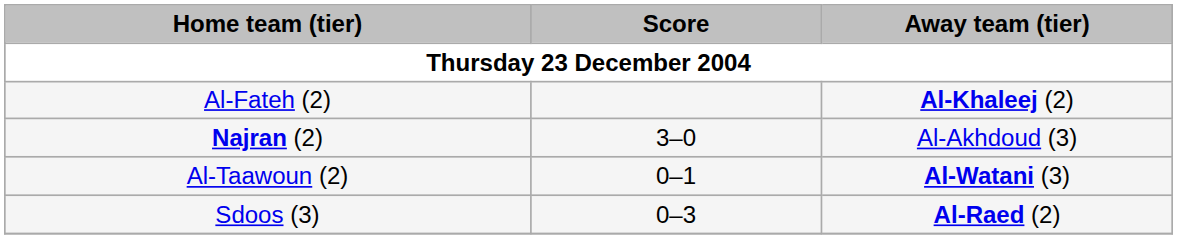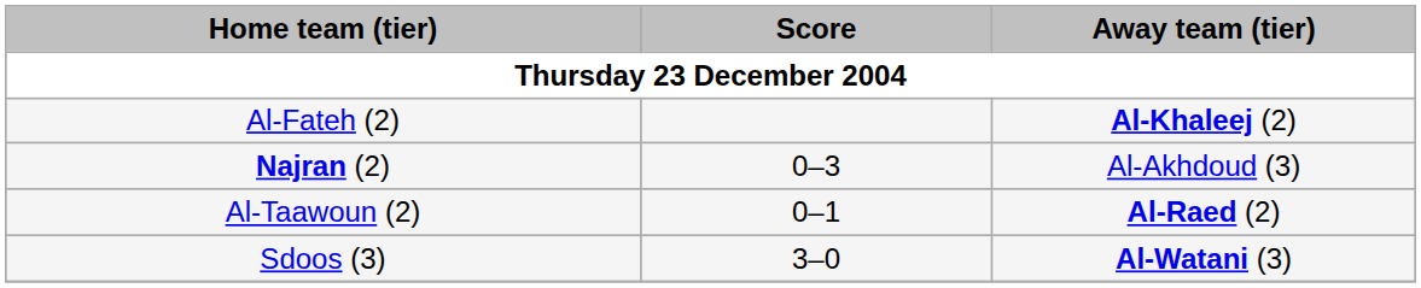Najran (2) | Score: 3–0 -> 0–3
Al-Taawoun (2) | Away team (tier): Al-Watani (3) -> Al-Raed (2)
Sdoos (3) | Score: 0–3 -> 3–0
Sdoos (3) | Away team (tier): Al-Raed (2) -> Al-Watani (3)
